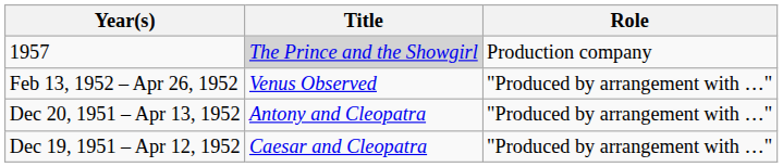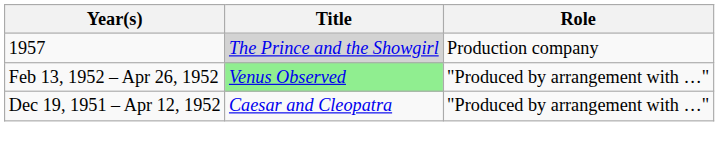Feb 13, 1952 – Apr 26, 1952 | Title: no background -> lightgreen background
- row: Dec 20, 1951 – Apr 13, 1952 | Antony and Cleopatra | "Produced by arrangement with …"
